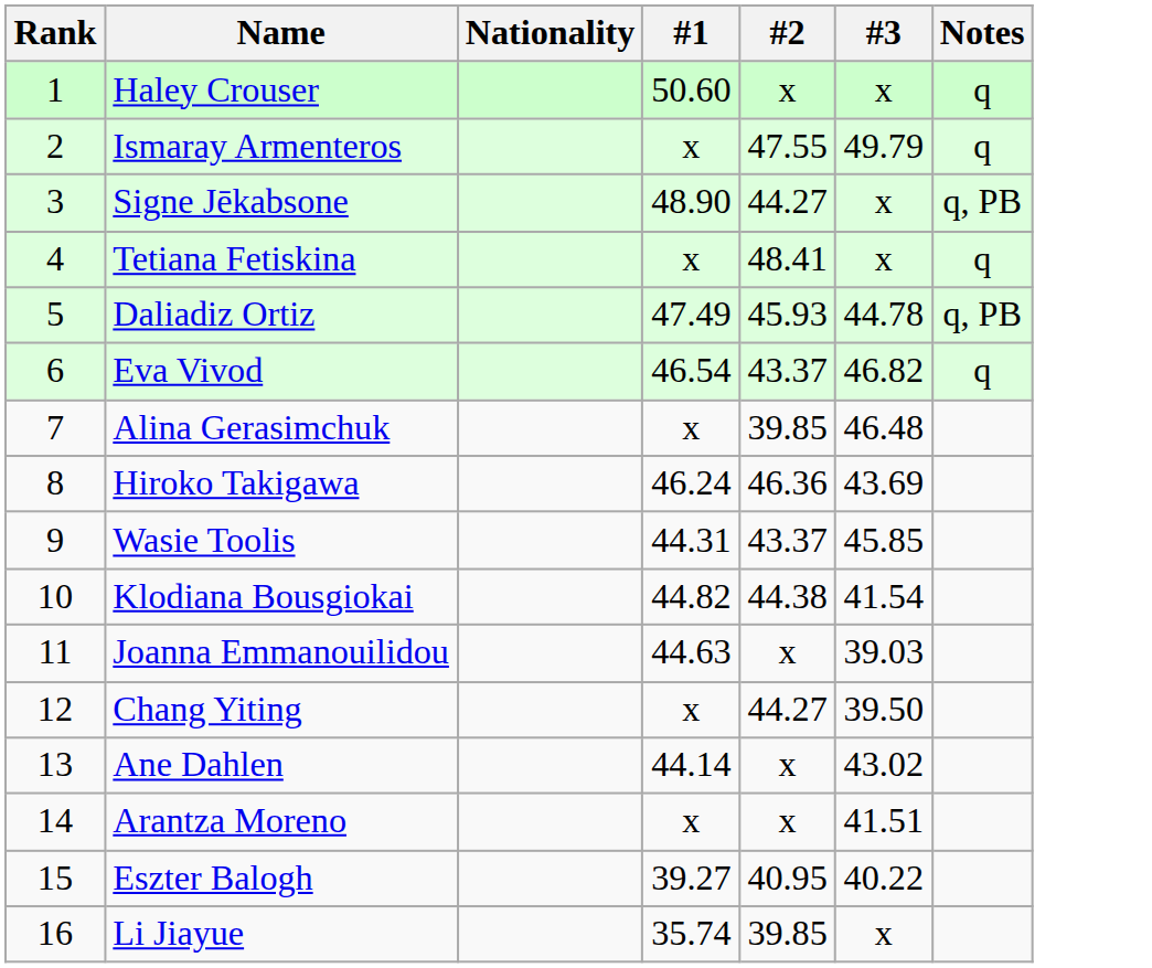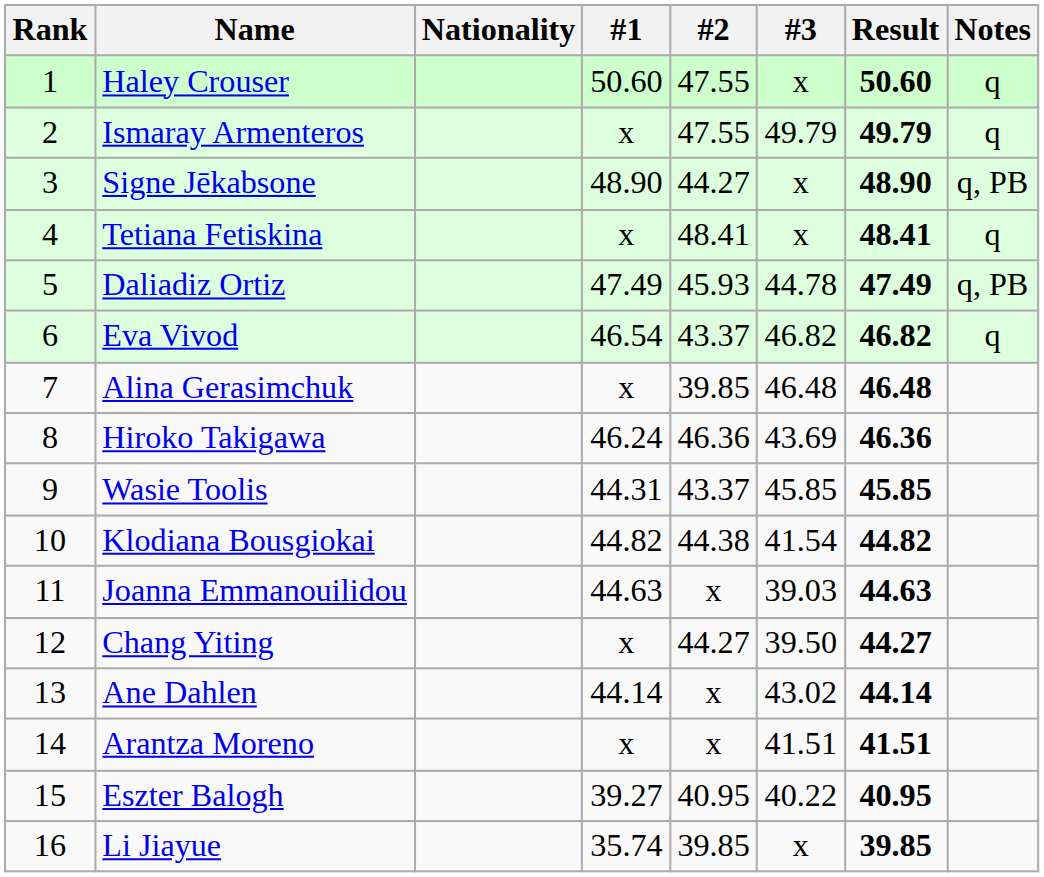+ column: Result | 50.60 | 49.79 | 48.90 | 48.41 | 47.49 | 46.82 | 46.48 | 46.36 | 45.85 | 44.82 | 44.63 | 44.27 | 44.14 | 41.51 | 40.95 | 39.85
Haley Crouser | #2: x -> 47.55
